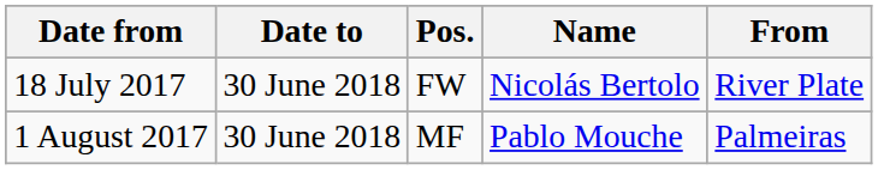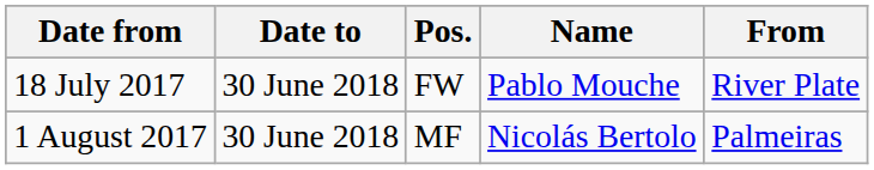18 July 2017 | Name: Nicolás Bertolo -> Pablo Mouche
1 August 2017 | Name: Pablo Mouche -> Nicolás Bertolo
